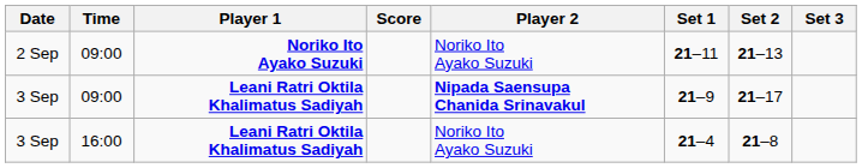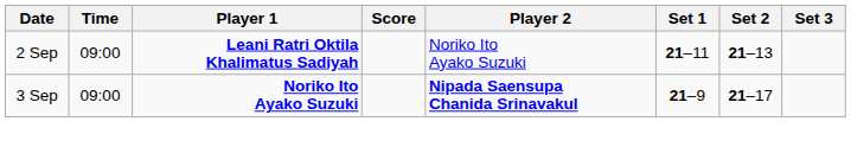2 Sep | Player 1: Noriko Ito Ayako Suzuki -> Leani Ratri Oktila Khalimatus Sadiyah
3 Sep / 09:00 | Player 1: Leani Ratri Oktila Khalimatus Sadiyah -> Noriko Ito Ayako Suzuki
- row: 3 Sep | 16:00 | Leani Ratri Oktila Khalimatus Sadiyah | Noriko Ito Ayako Suzuki | 21–4 | 21–8
